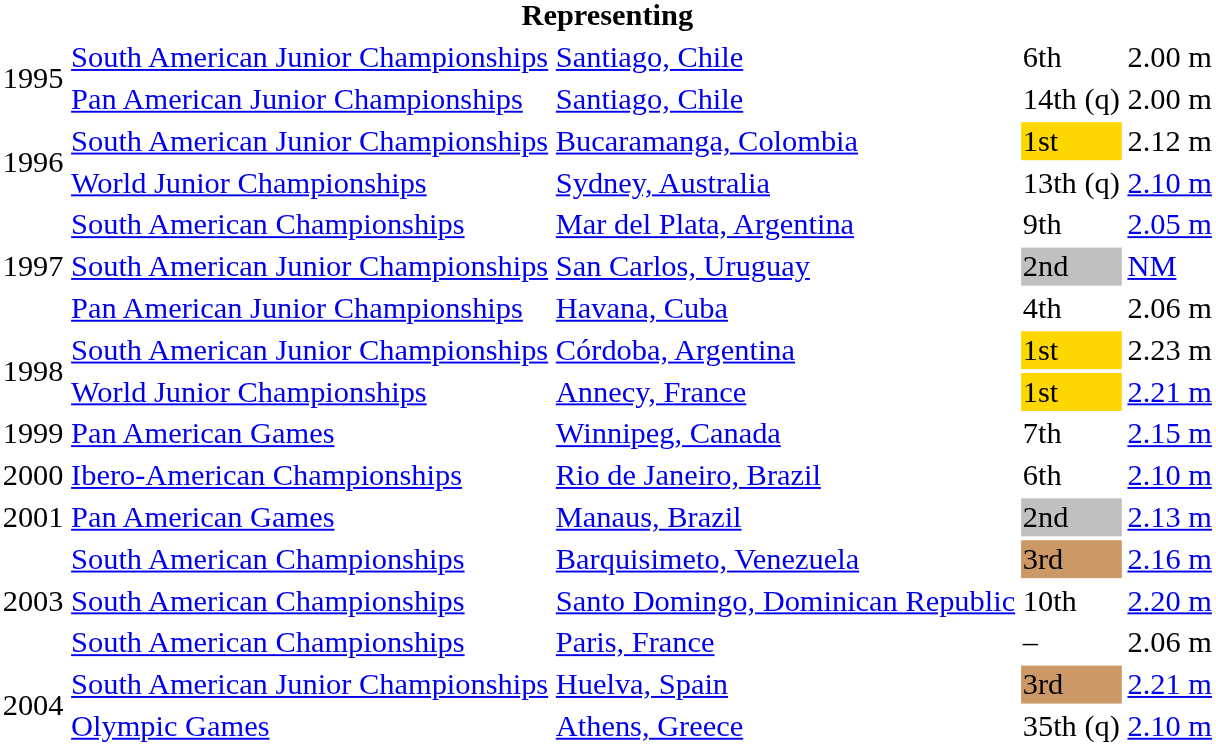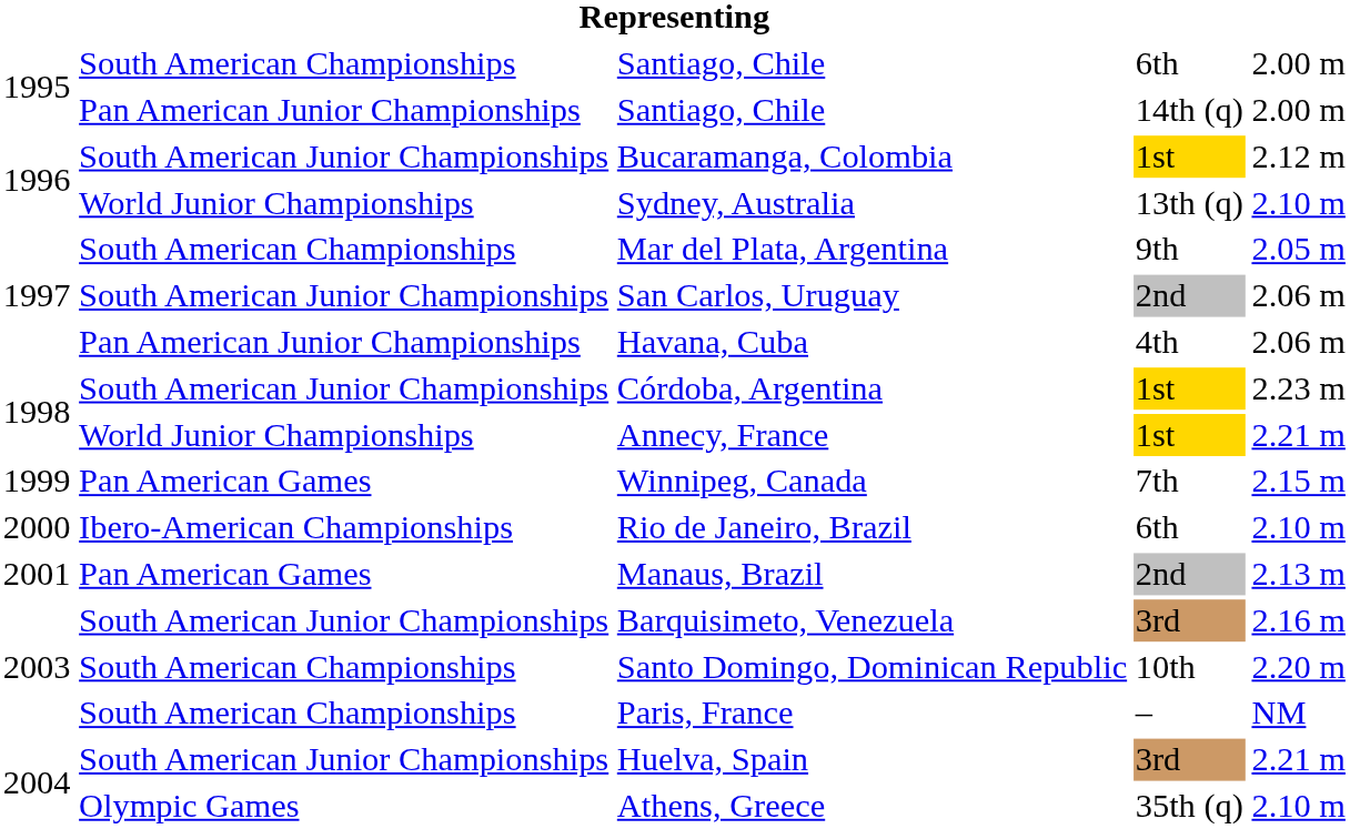Santiago, Chile / 6th | column 2: South American Junior Championships -> South American Championships
San Carlos, Uruguay | column 5: NM -> 2.06 m
Barquisimeto, Venezuela | column 2: South American Championships -> South American Junior Championships
Paris, France | column 5: 2.06 m -> NM
